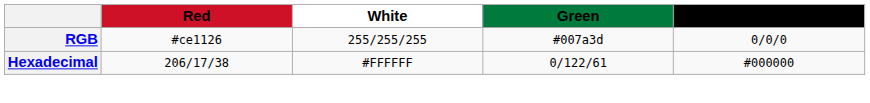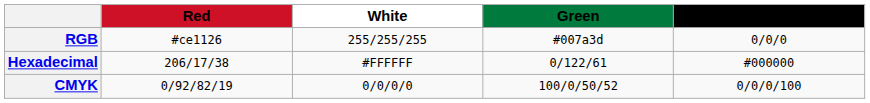+ row: CMYK | 0/92/82/19 | 0/0/0/0 | 100/0/50/52 | 0/0/0/100
